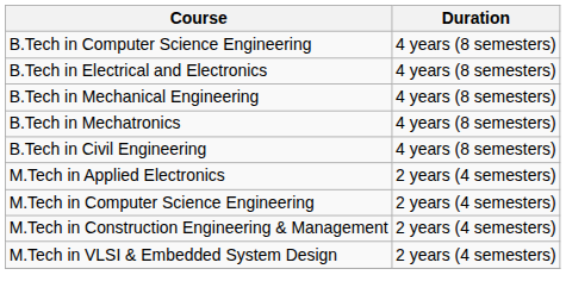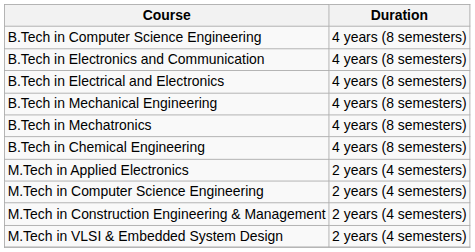+ row: B.Tech in Electronics and Communication | 4 years (8 semesters)
+ row: B.Tech in Chemical Engineering | 4 years (8 semesters)
- row: B.Tech in Civil Engineering | 4 years (8 semesters)
